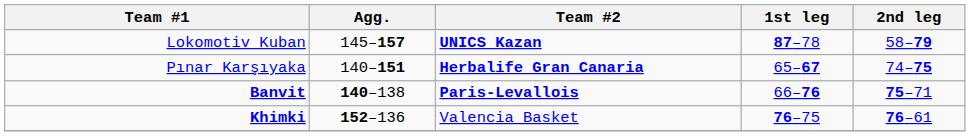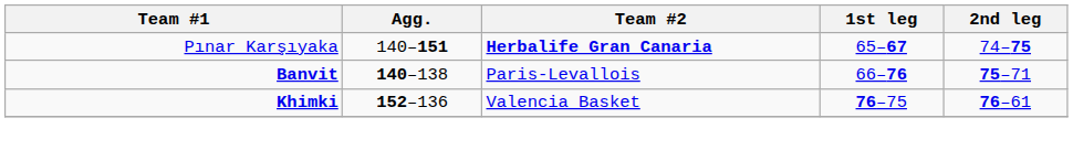- row: Lokomotiv Kuban | 145–157 | UNICS Kazan | 87–78 | 58–79
Banvit | Team #2: bold -> normal
